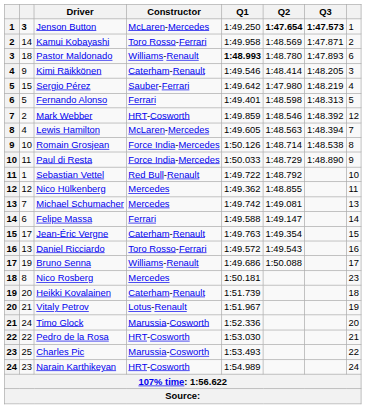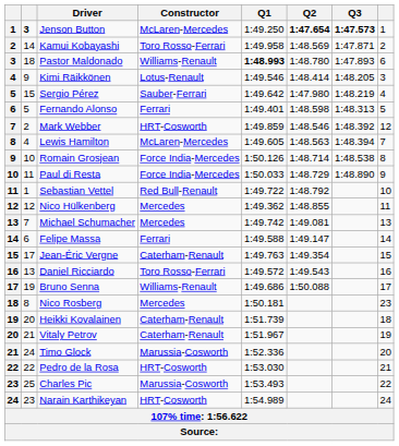Kimi Räikkönen | Constructor: Caterham-Renault -> Lotus-Renault
Vitaly Petrov | Constructor: Lotus-Renault -> Caterham-Renault
